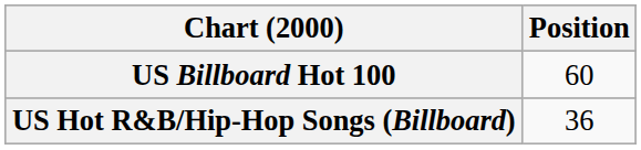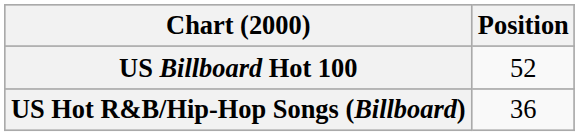US Billboard Hot 100 | Position: 60 -> 52
